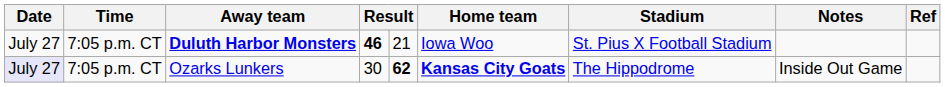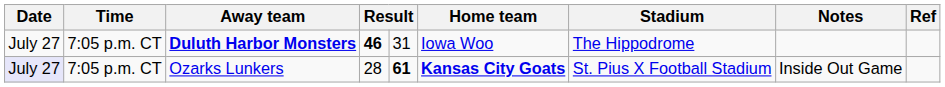Duluth Harbor Monsters | column 5: 21 -> 31
Duluth Harbor Monsters | Stadium: St. Pius X Football Stadium -> The Hippodrome
Ozarks Lunkers | column 4: 30 -> 28
Ozarks Lunkers | column 5: 62 -> 61
Ozarks Lunkers | Stadium: The Hippodrome -> St. Pius X Football Stadium
